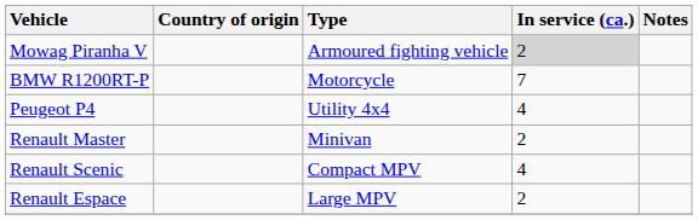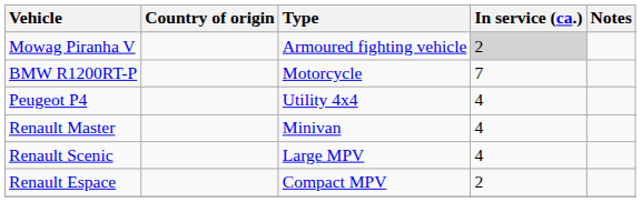Renault Master | In service (ca.): 2 -> 4
Renault Scenic | Type: Compact MPV -> Large MPV
Renault Espace | Type: Large MPV -> Compact MPV
